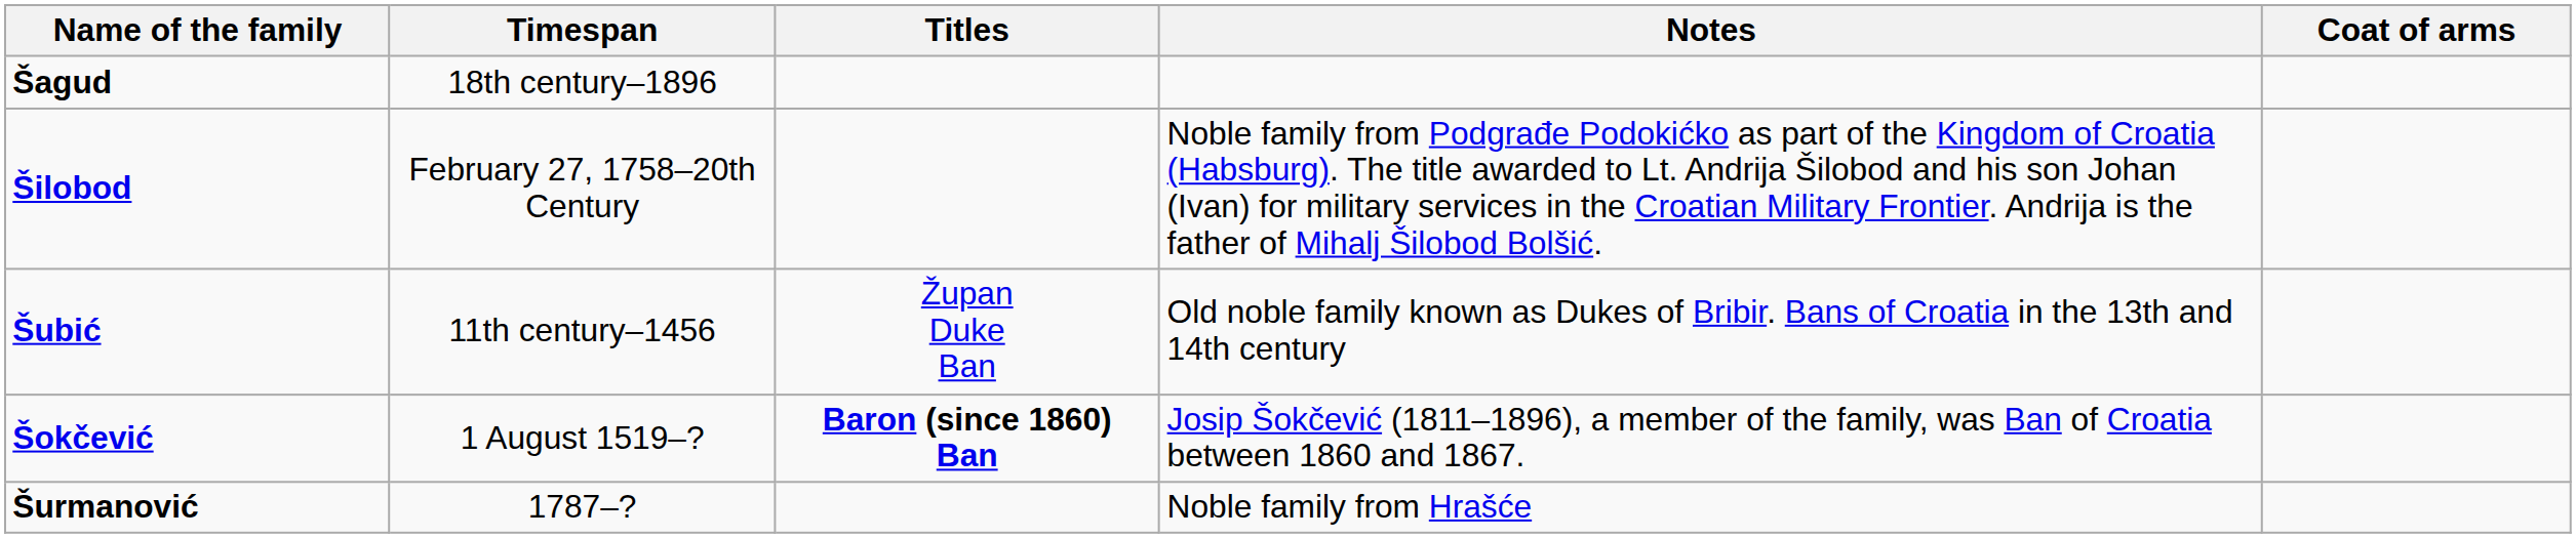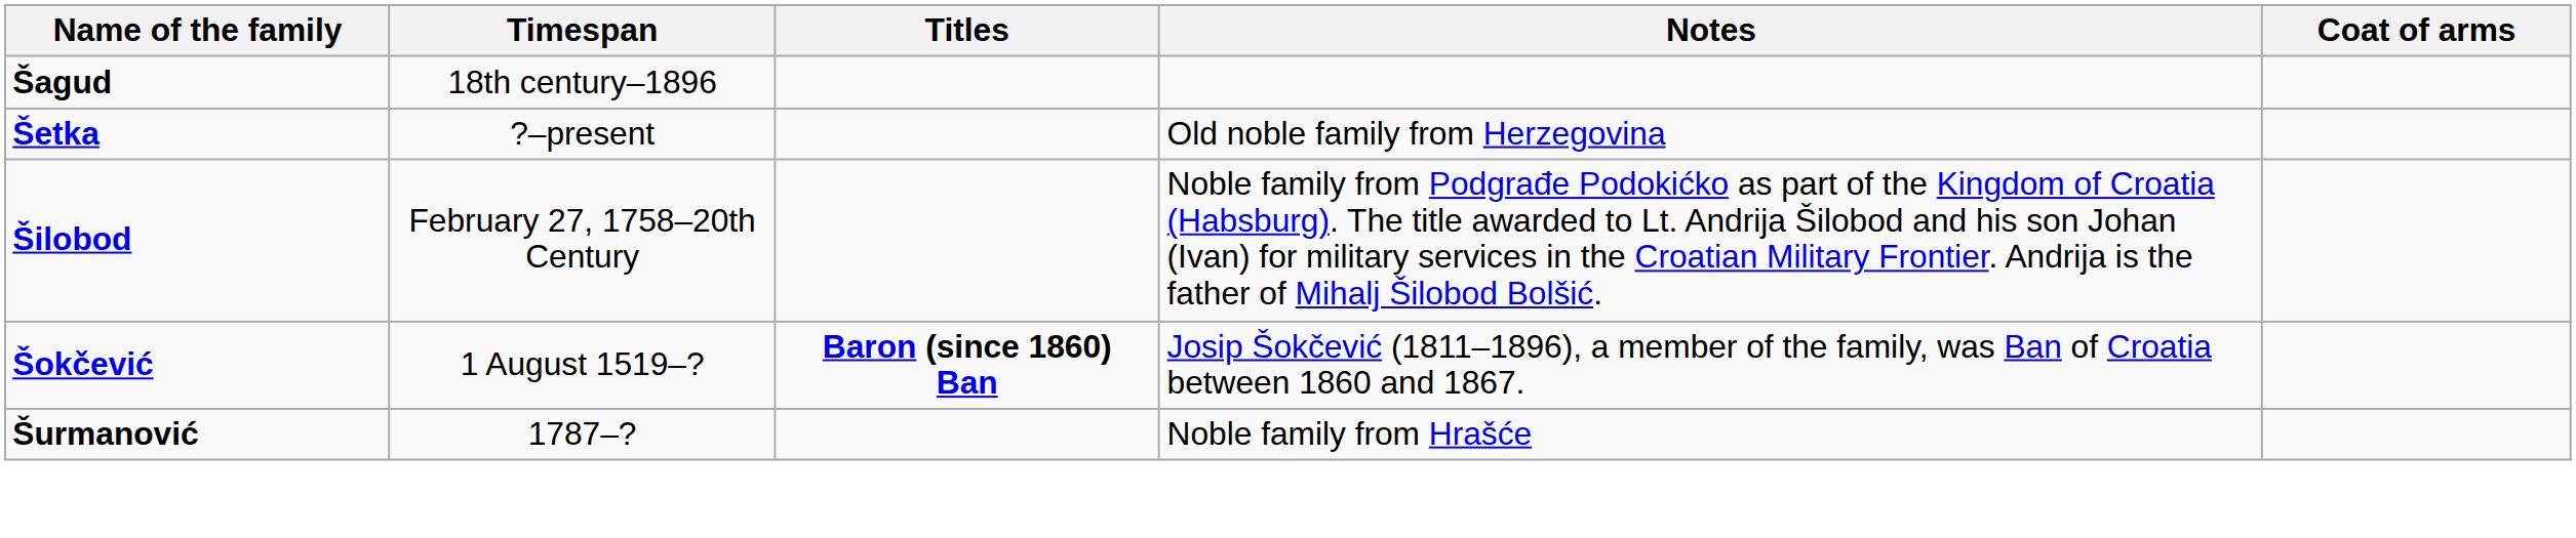+ row: Šetka | ?–present | Old noble family from Herzegovina
- row: Šubić | 11th century–1456 | Župan Duke Ban | Old noble family known as Dukes of Bribir. Bans of Croatia in the 13th and 14th century
